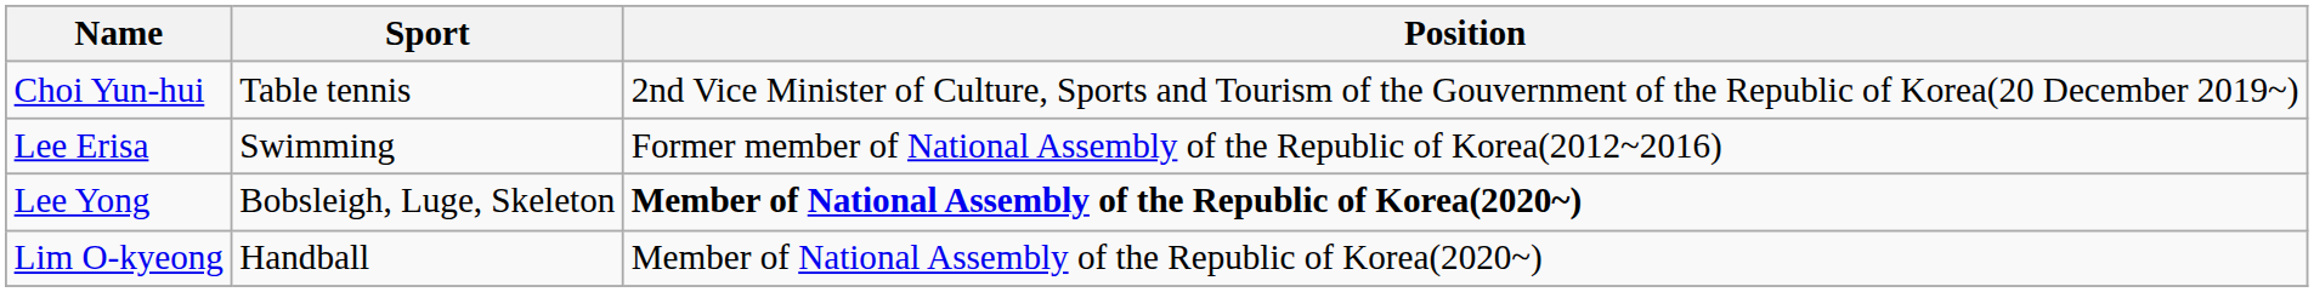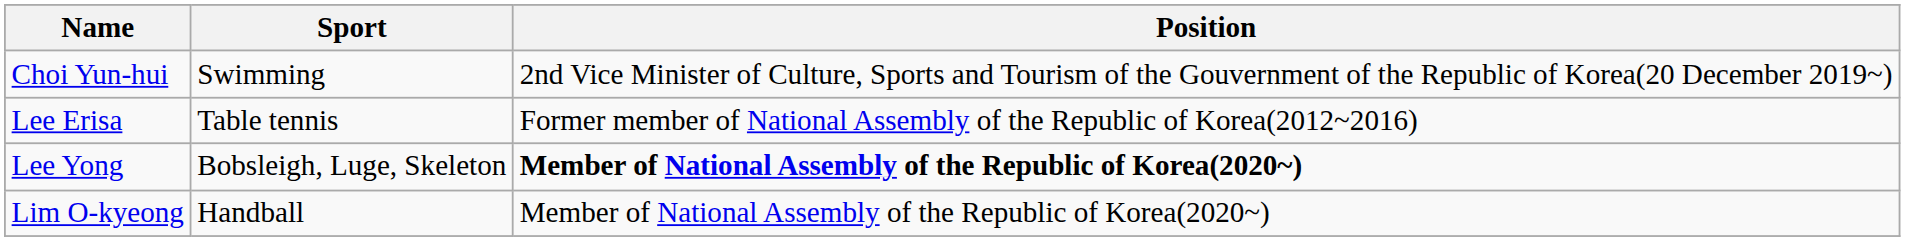Choi Yun-hui | Sport: Table tennis -> Swimming
Lee Erisa | Sport: Swimming -> Table tennis
